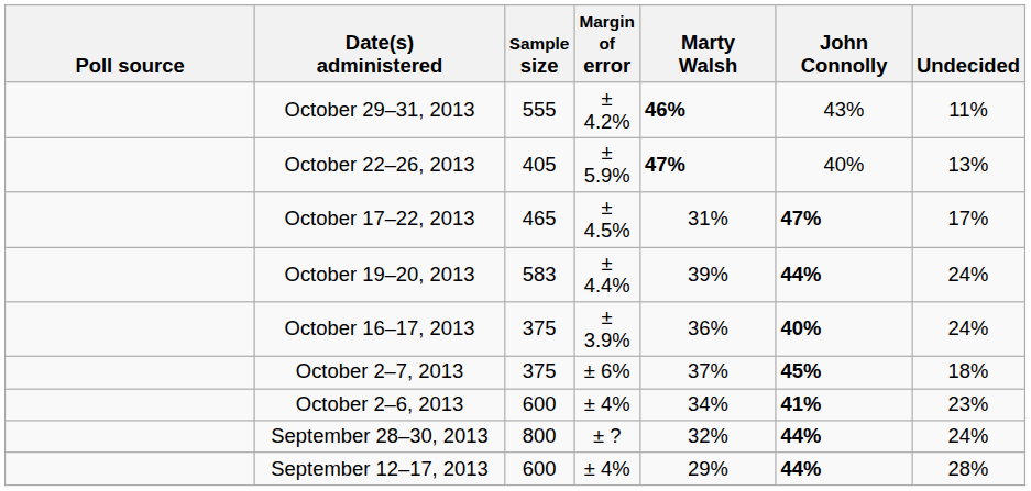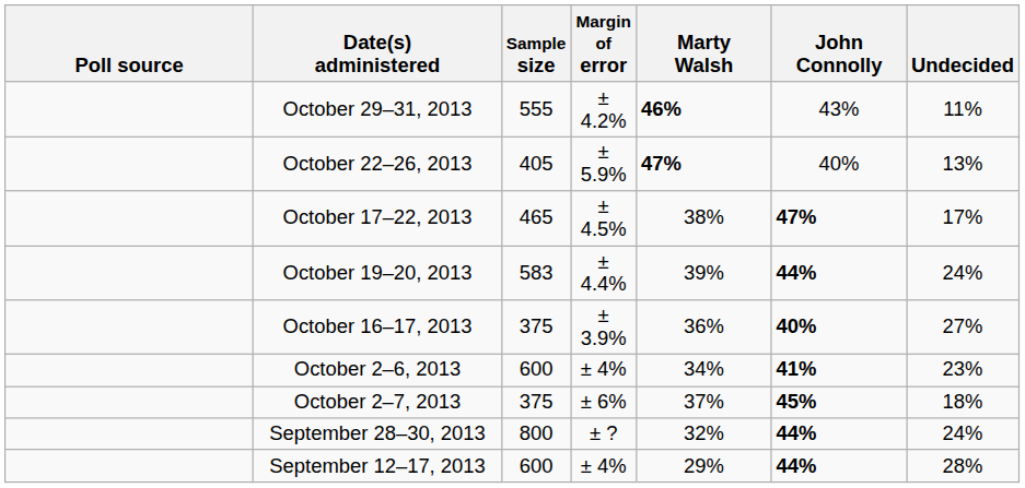October 17–22, 2013 | Marty Walsh: 31% -> 38%
October 16–17, 2013 | Undecided: 24% -> 27%
rows swapped: October 2–7, 2013 <-> October 2–6, 2013
